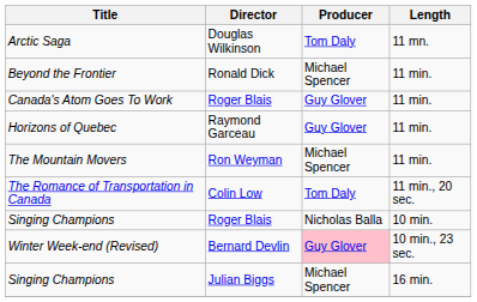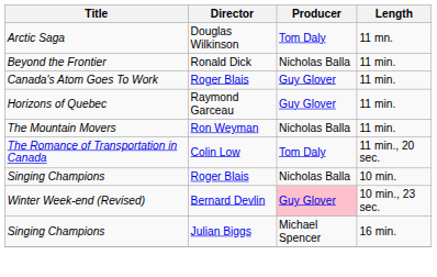Beyond the Frontier | Producer: Michael Spencer -> Nicholas Balla
The Mountain Movers | Producer: Michael Spencer -> Nicholas Balla
